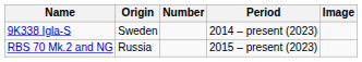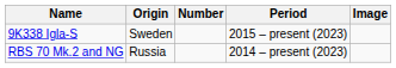9K338 Igla-S | Period: 2014 – present (2023) -> 2015 – present (2023)
RBS 70 Mk.2 and NG | Period: 2015 – present (2023) -> 2014 – present (2023)
